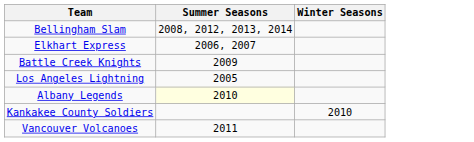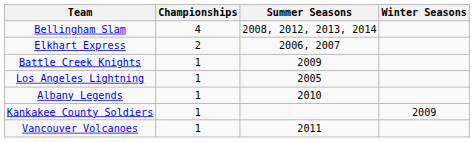+ column: Championships | 4 | 2 | 1 | 1 | 1 | 1 | 1
Albany Legends | Summer Seasons: lightyellow background -> no background
Kankakee County Soldiers | Winter Seasons: 2010 -> 2009
